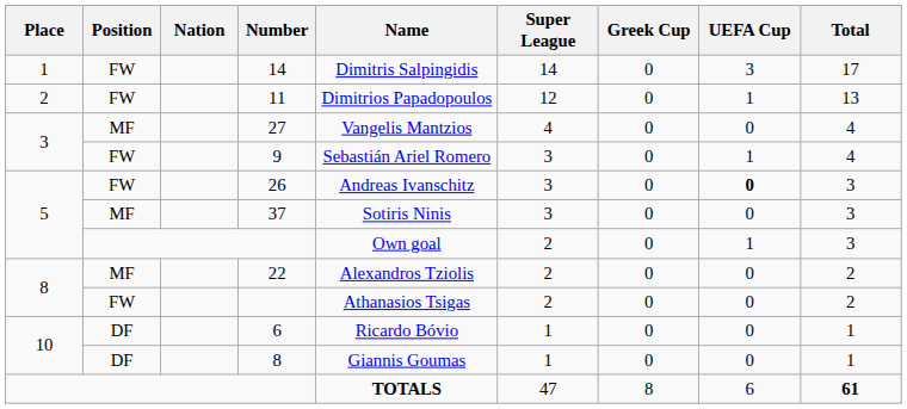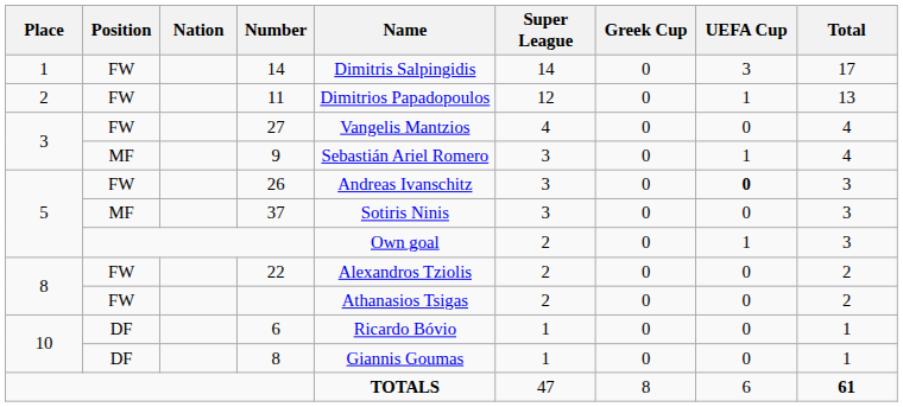27 | Position: MF -> FW
9 | Position: FW -> MF
22 | Position: MF -> FW
